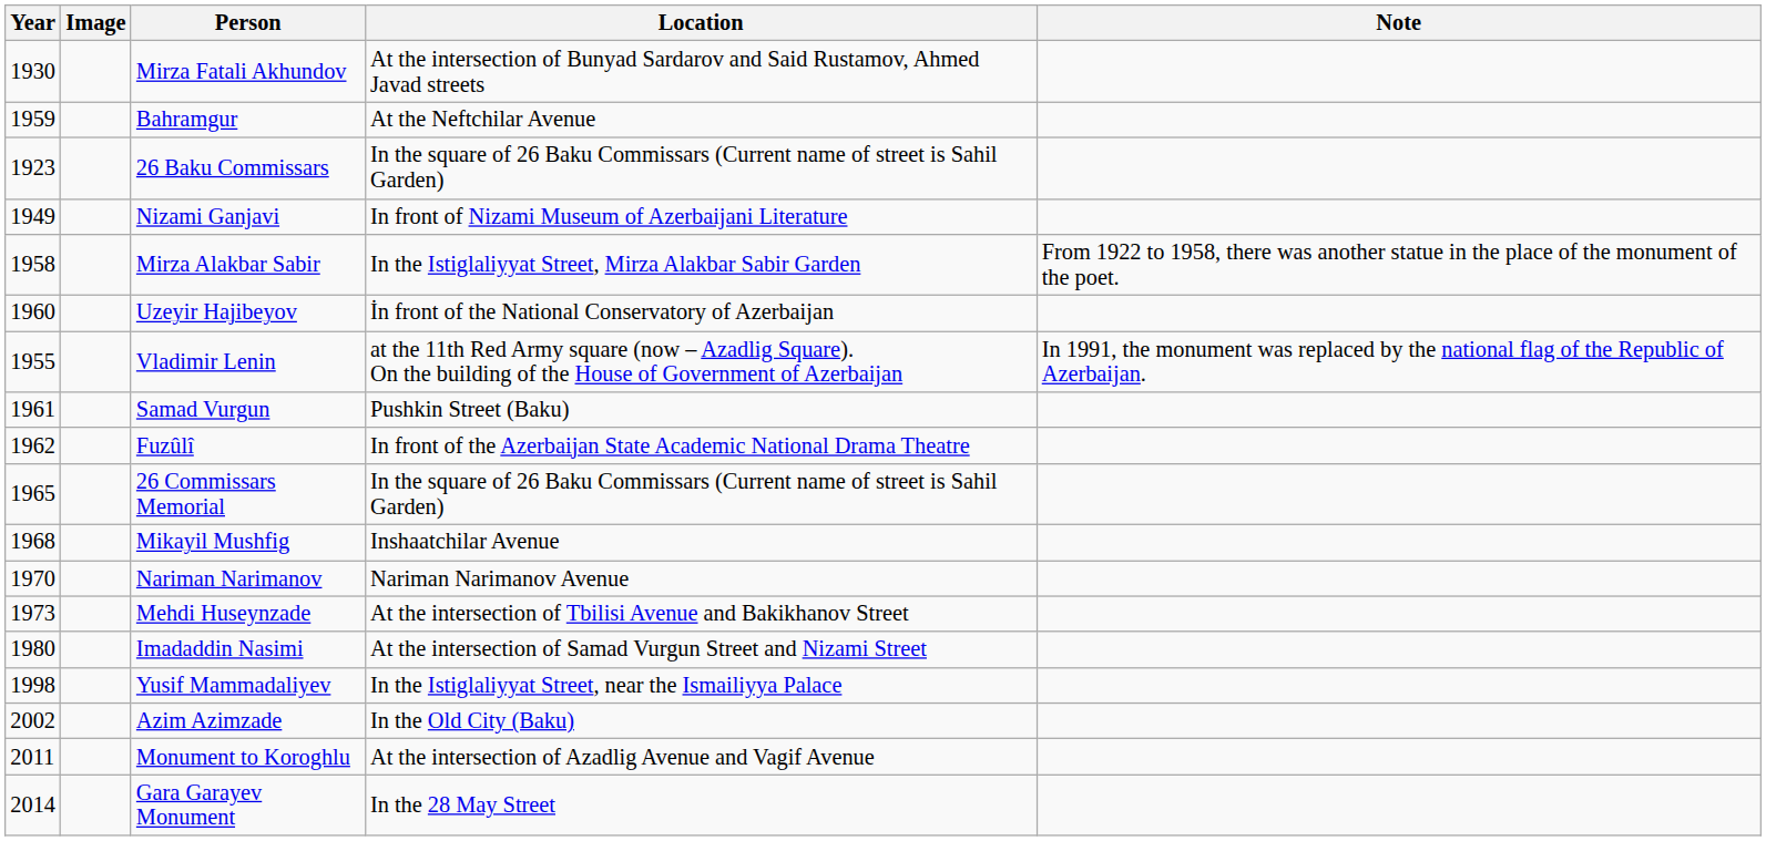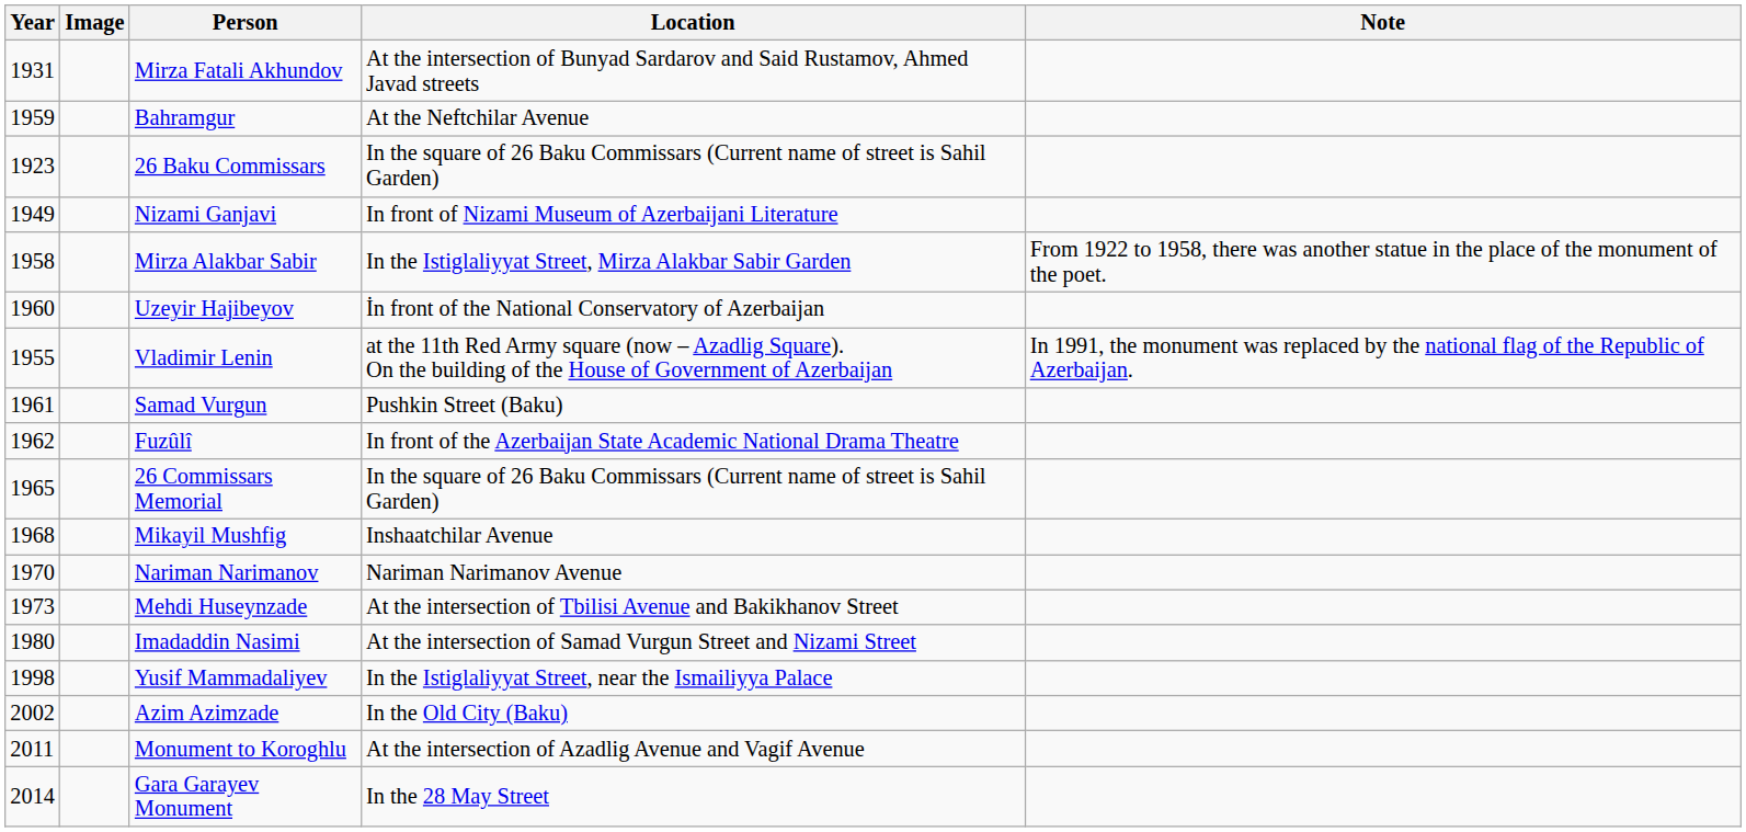Mirza Fatali Akhundov | Year: 1930 -> 1931
